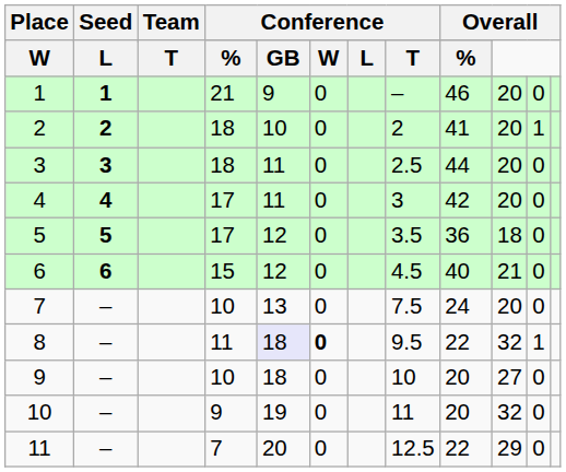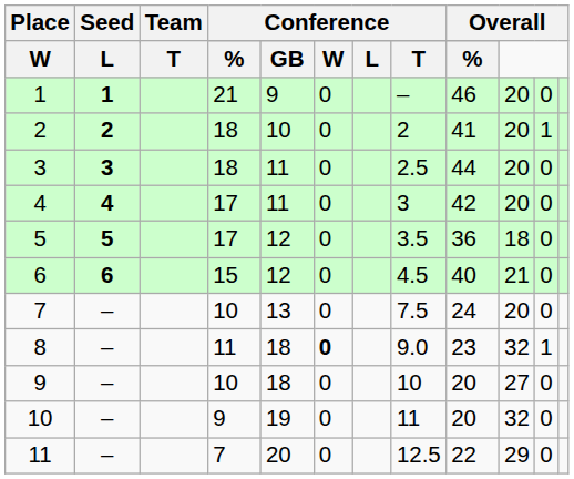8 | column 5: lavender background -> no background
8 | column 8: 9.5 -> 9.0
8 | column 9: 22 -> 23
